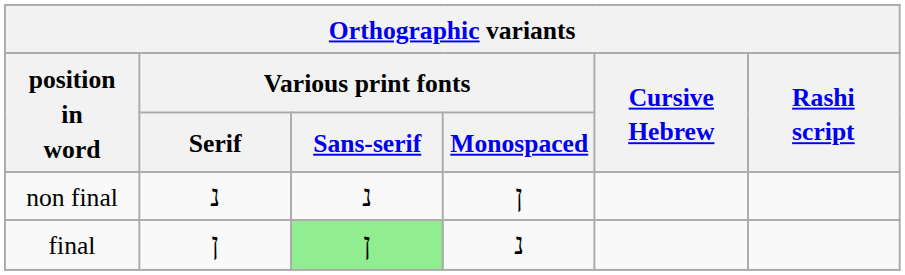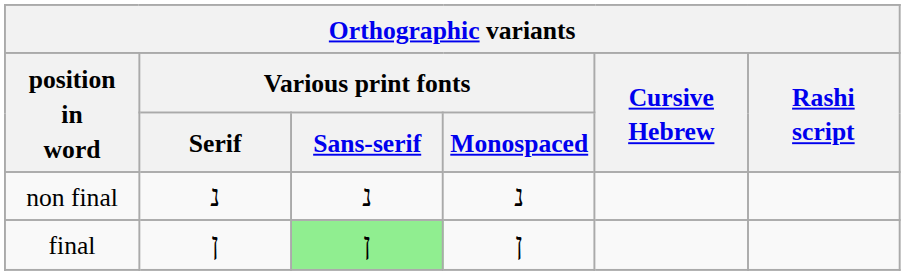non final | Various print fonts / Monospaced: ן -> נ
final | Various print fonts / Monospaced: נ -> ן
